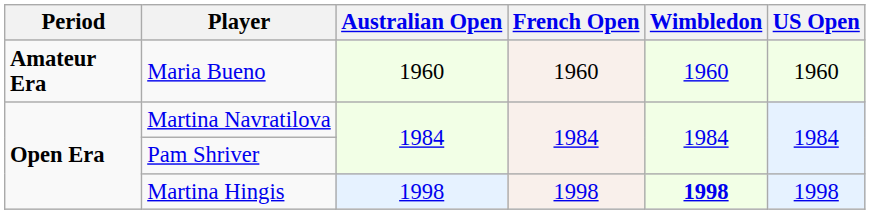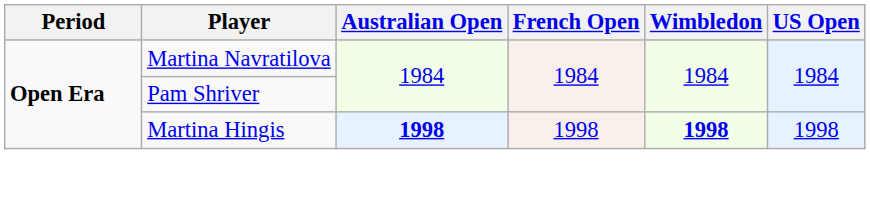- row: Amateur Era | Maria Bueno | 1960 | 1960 | 1960 | 1960
Martina Hingis | Australian Open: normal -> bold
